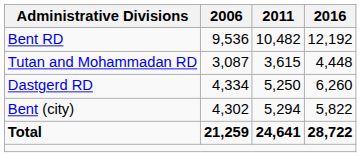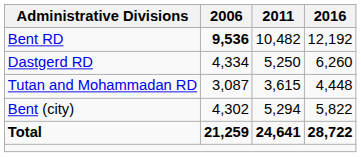Bent RD | 2006: normal -> bold
rows swapped: Dastgerd RD <-> Tutan and Mohammadan RD
